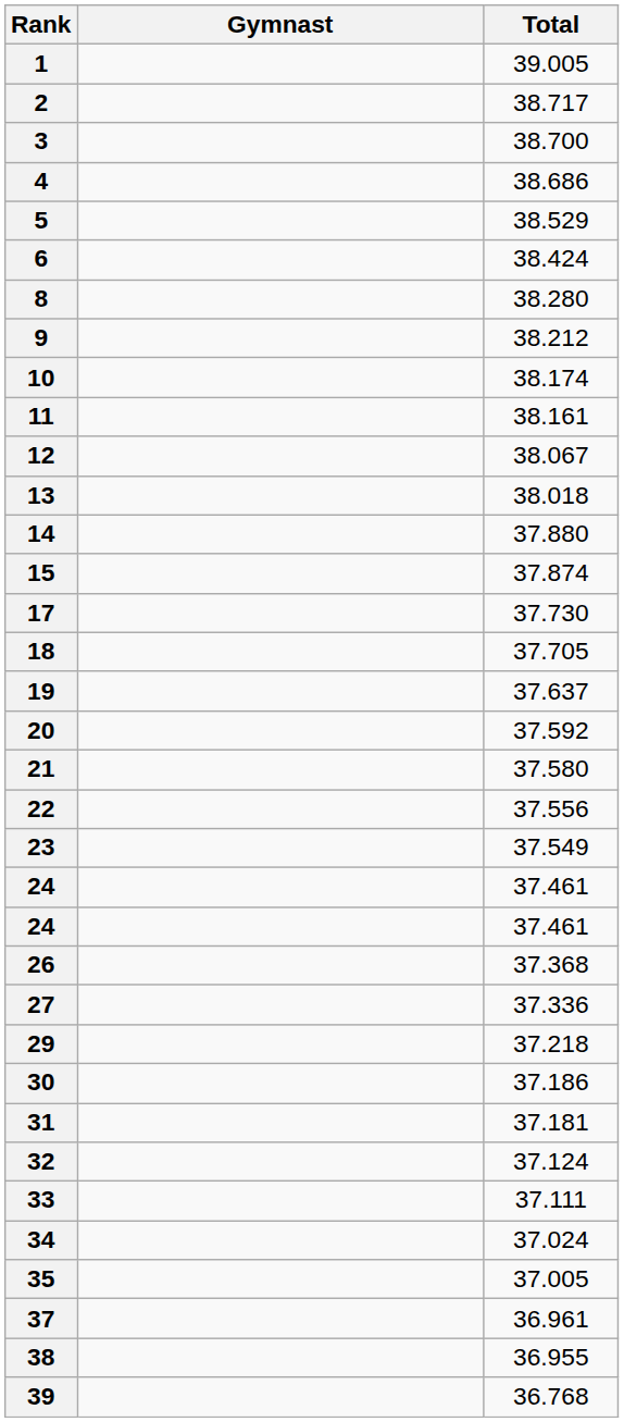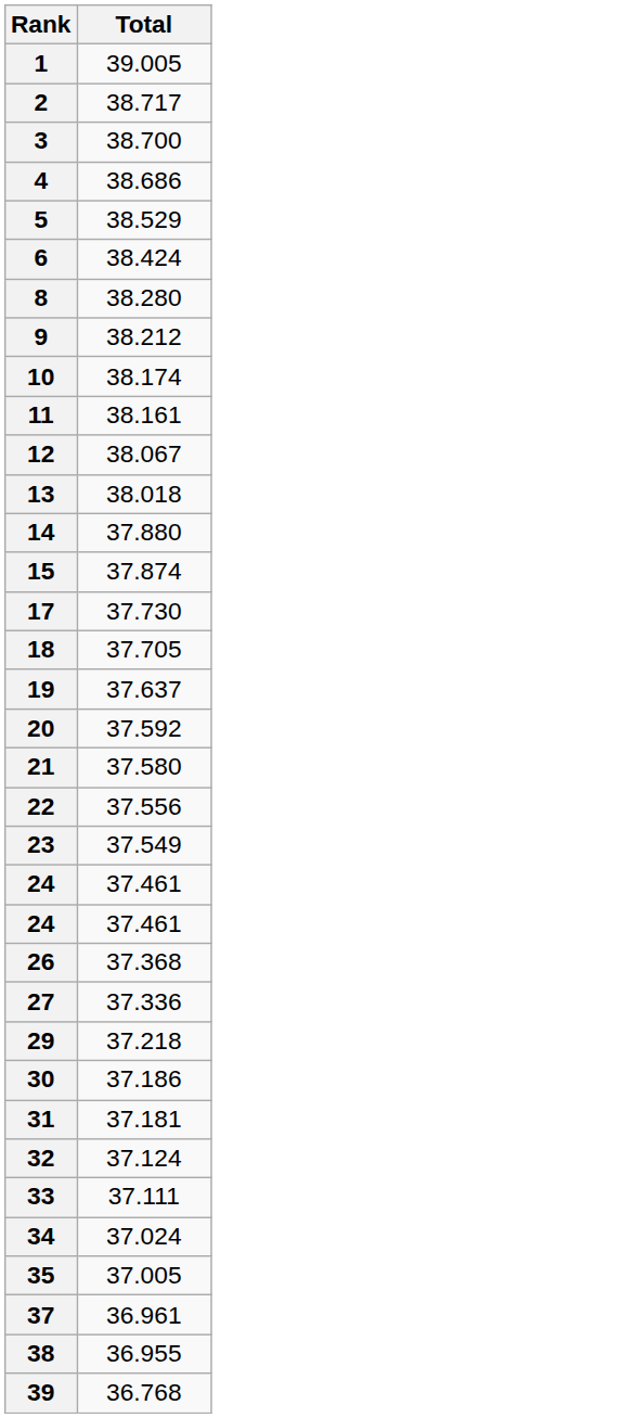- column: Gymnast
